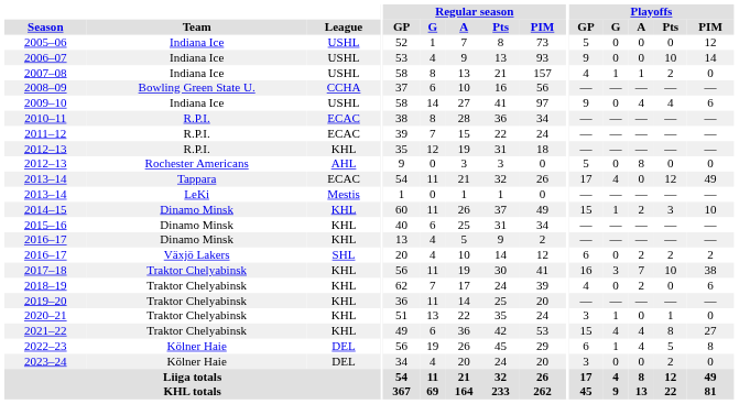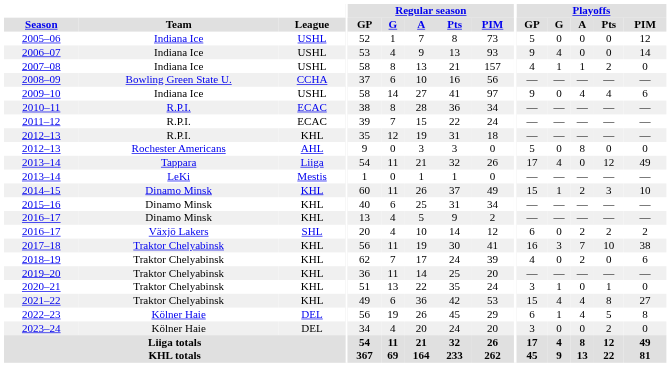2006–07 | Playoffs / G: 0 -> 4
2006–07 | Playoffs / Pts: 10 -> 0
2013–14 / Tappara | League: ECAC -> Liiga
